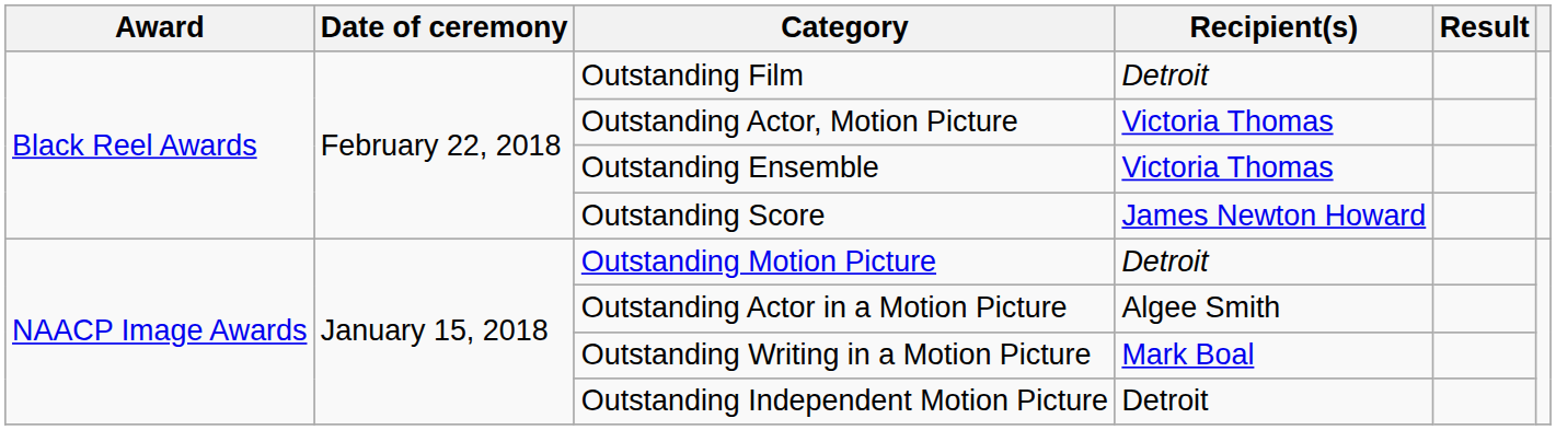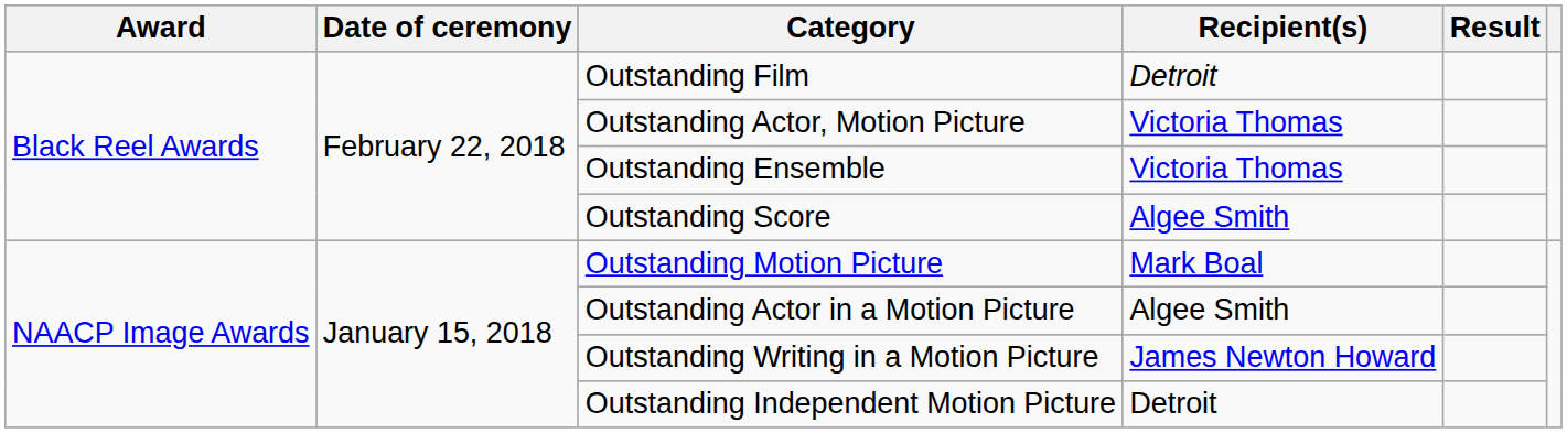Outstanding Score | Recipient(s): James Newton Howard -> Algee Smith
Outstanding Motion Picture | Recipient(s): Detroit -> Mark Boal
Outstanding Writing in a Motion Picture | Recipient(s): Mark Boal -> James Newton Howard
